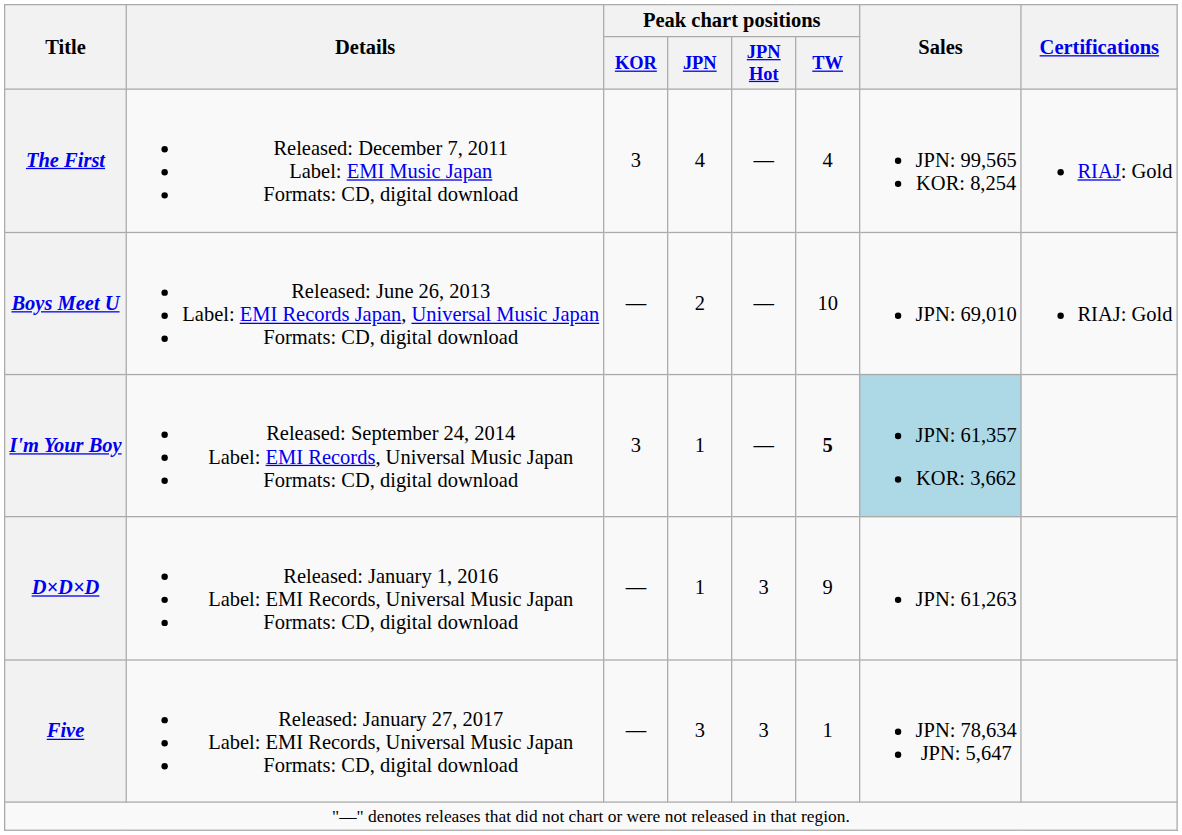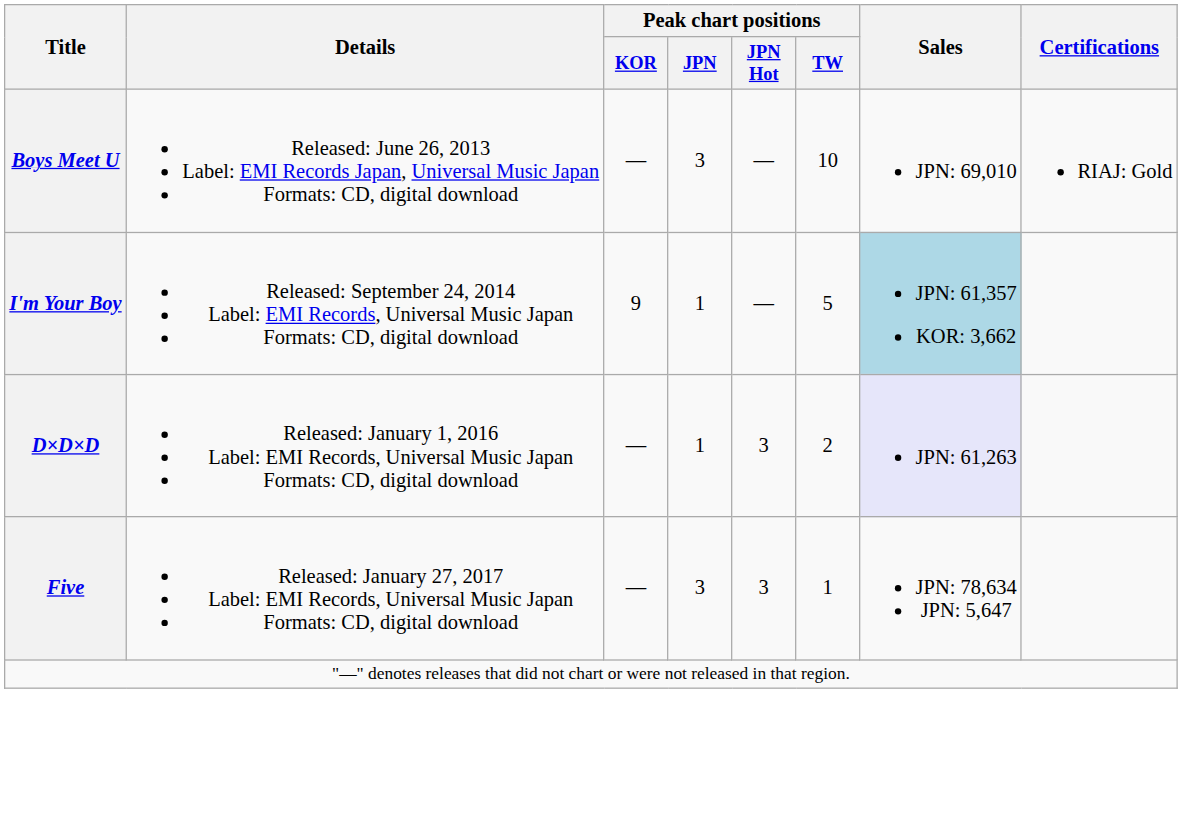- row: The First | Released: December 7, 2011 Label: EMI Music Japan Formats: CD, digital download | 3 | 4 | — | 4 | JPN: 99,565 KOR: 8,254 | RIAJ: Gold
Boys Meet U | Peak chart positions / JPN: 2 -> 3
I'm Your Boy | Peak chart positions / KOR: 3 -> 9
I'm Your Boy | Peak chart positions / TW: bold -> normal
D×D×D | Peak chart positions / TW: 9 -> 2
D×D×D | Sales: no background -> lavender background
